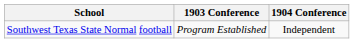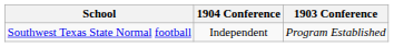columns swapped: 1903 Conference <-> 1904 Conference
